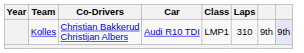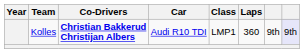Kolles | Co-Drivers: normal -> bold
Kolles | Laps: 310 -> 360
